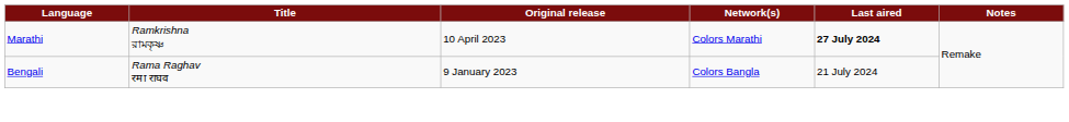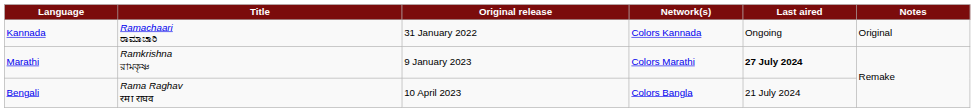+ row: Kannada | Ramachaari ರಾಮಾಚಾರಿ | 31 January 2022 | Colors Kannada | Ongoing | Original
Marathi | Original release: 10 April 2023 -> 9 January 2023
Bengali | Original release: 9 January 2023 -> 10 April 2023
